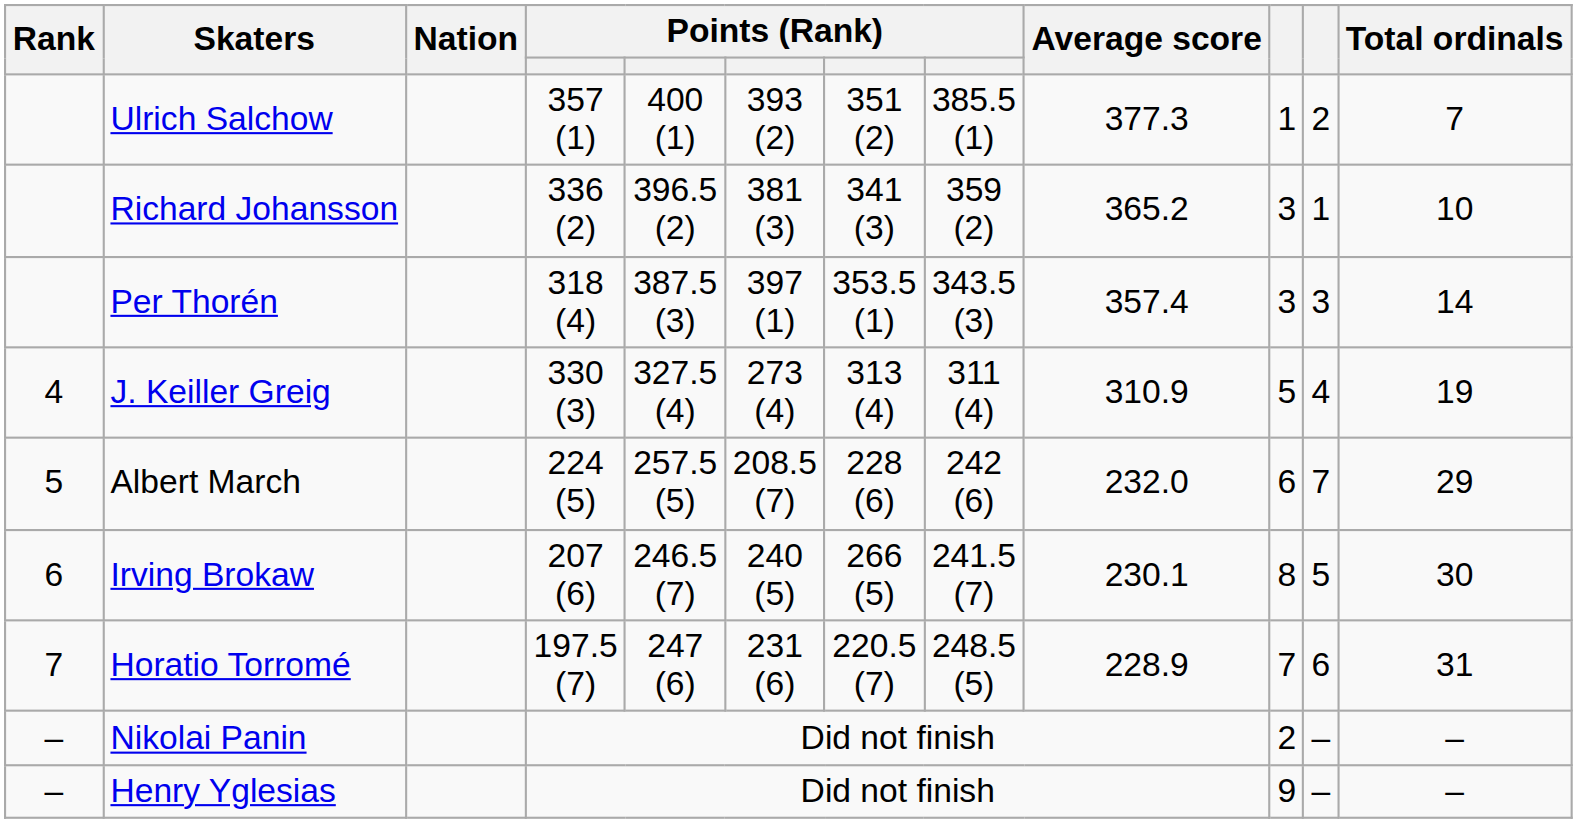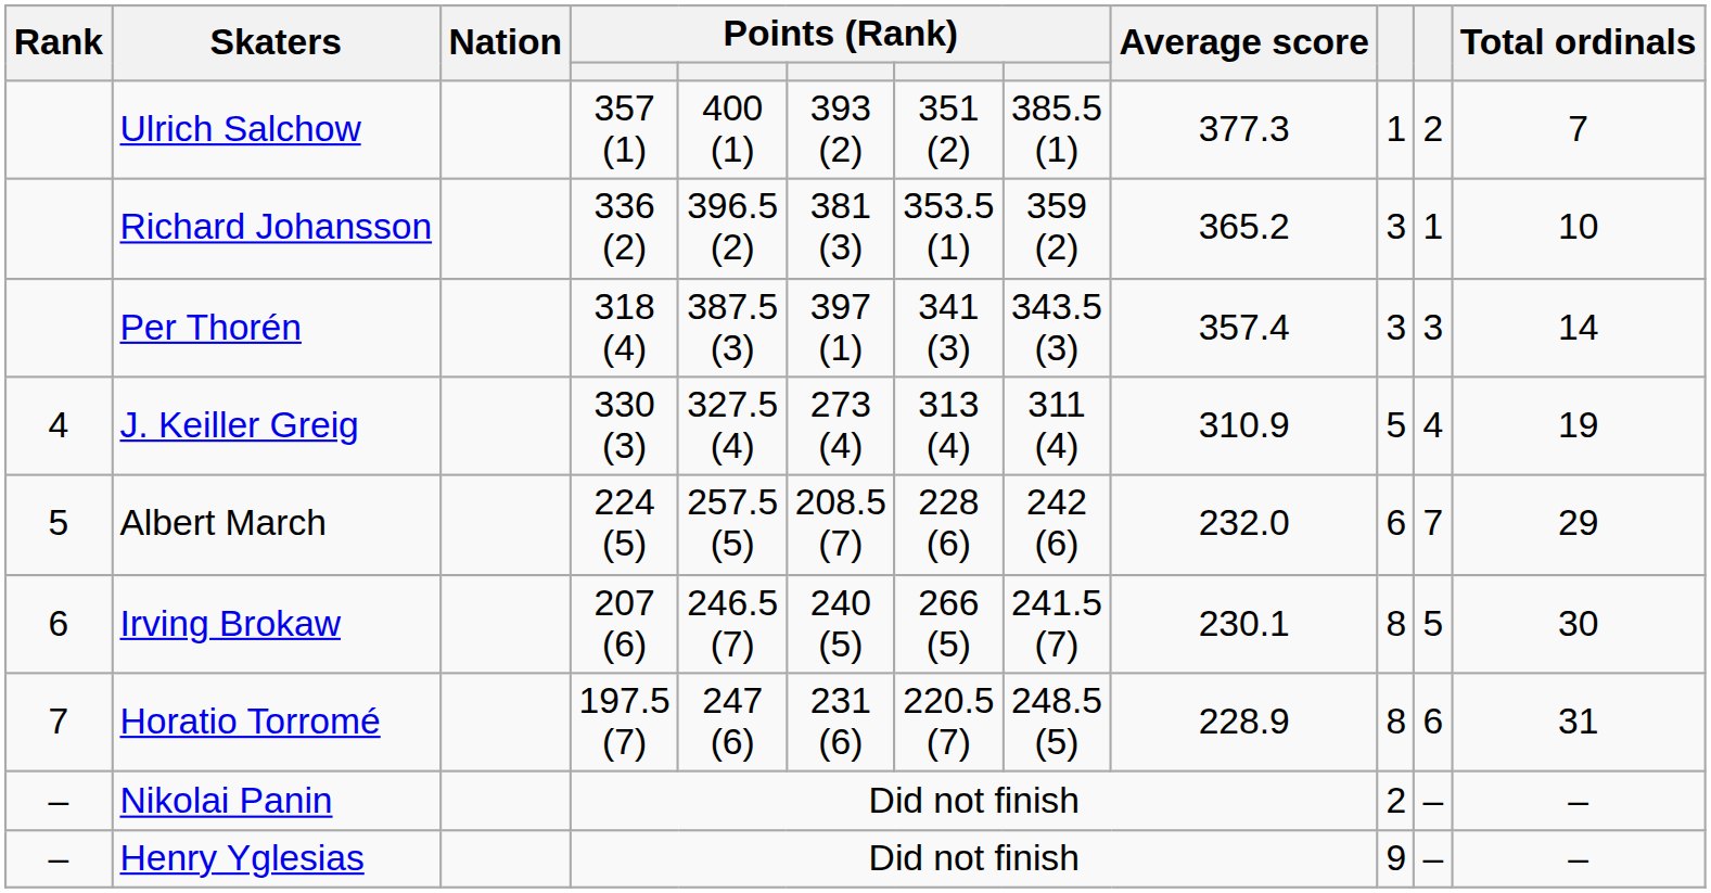Richard Johansson | column 7: 341 (3) -> 353.5 (1)
Per Thorén | column 7: 353.5 (1) -> 341 (3)
Horatio Torromé | column 10: 7 -> 8
